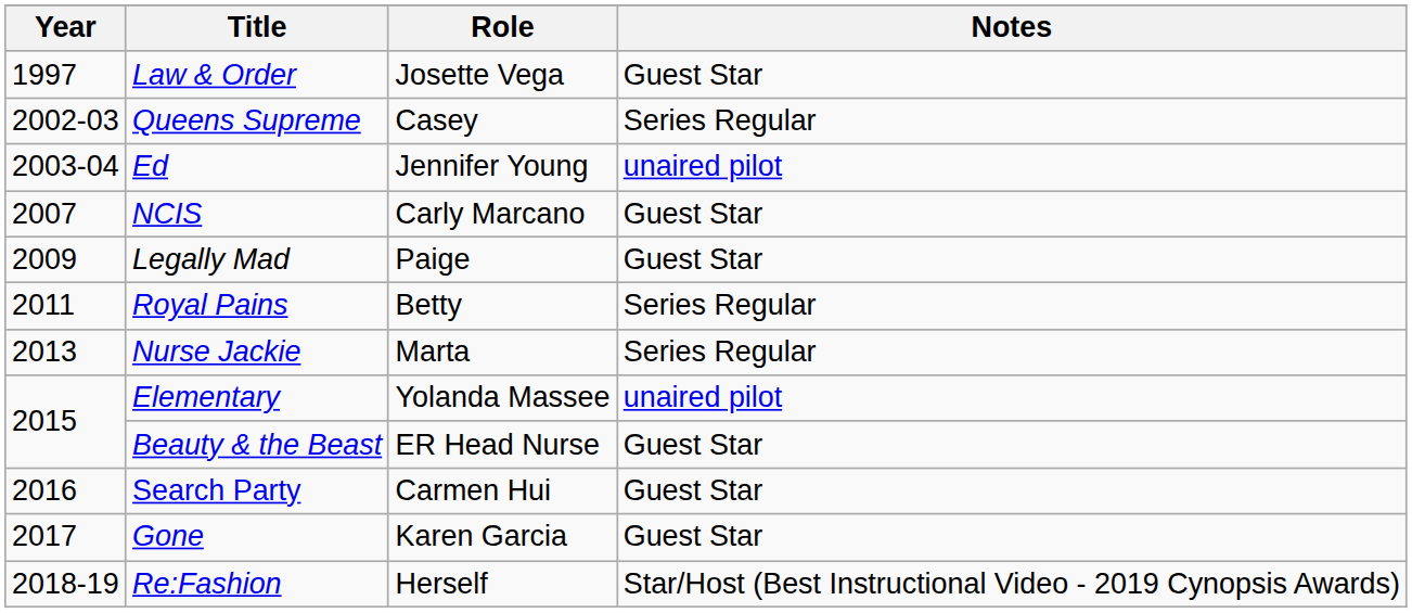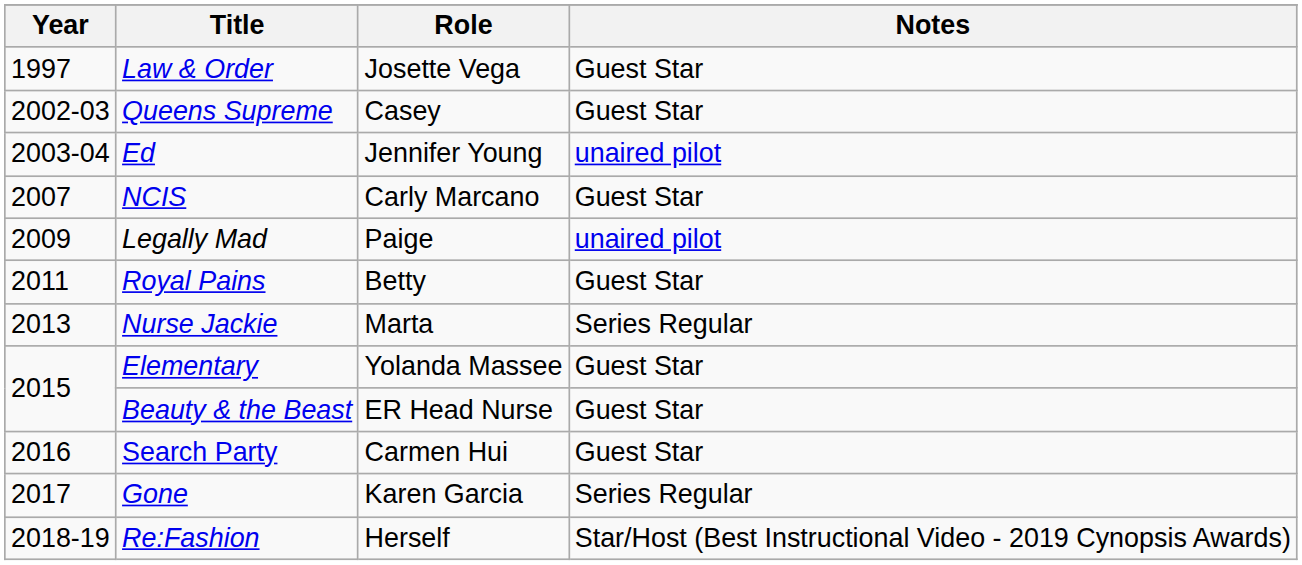Queens Supreme | Notes: Series Regular -> Guest Star
Legally Mad | Notes: Guest Star -> unaired pilot
Royal Pains | Notes: Series Regular -> Guest Star
Elementary | Notes: unaired pilot -> Guest Star
Gone | Notes: Guest Star -> Series Regular
